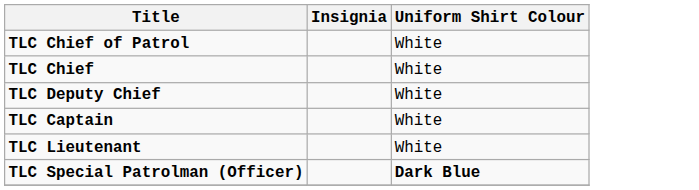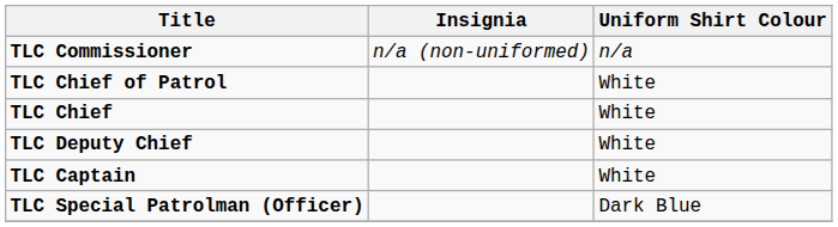+ row: TLC Commissioner | n/a (non-uniformed) | n/a
- row: TLC Lieutenant | White
TLC Special Patrolman (Officer) | Uniform Shirt Colour: bold -> normal
